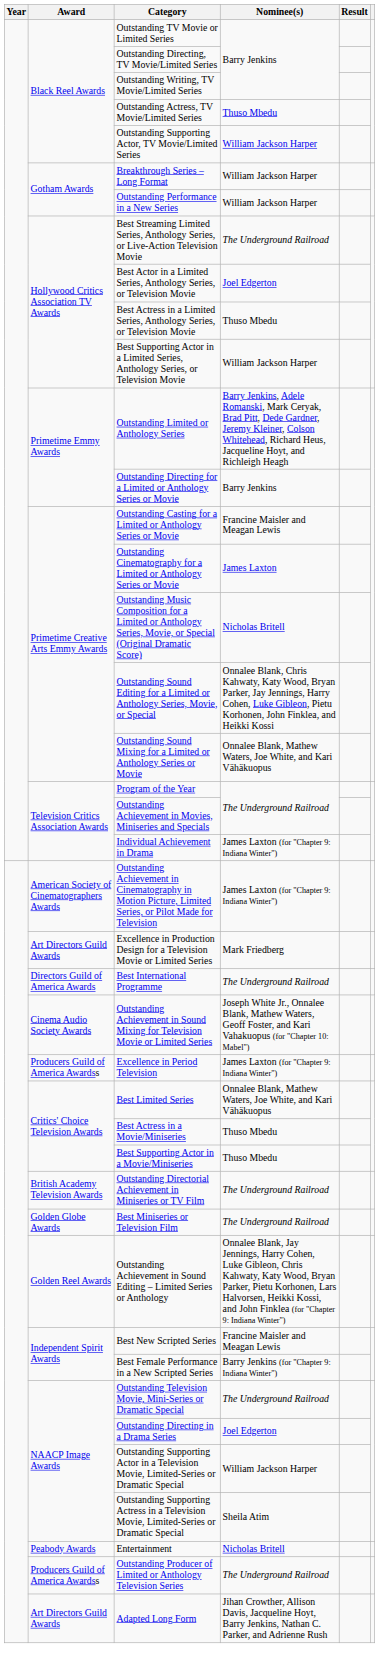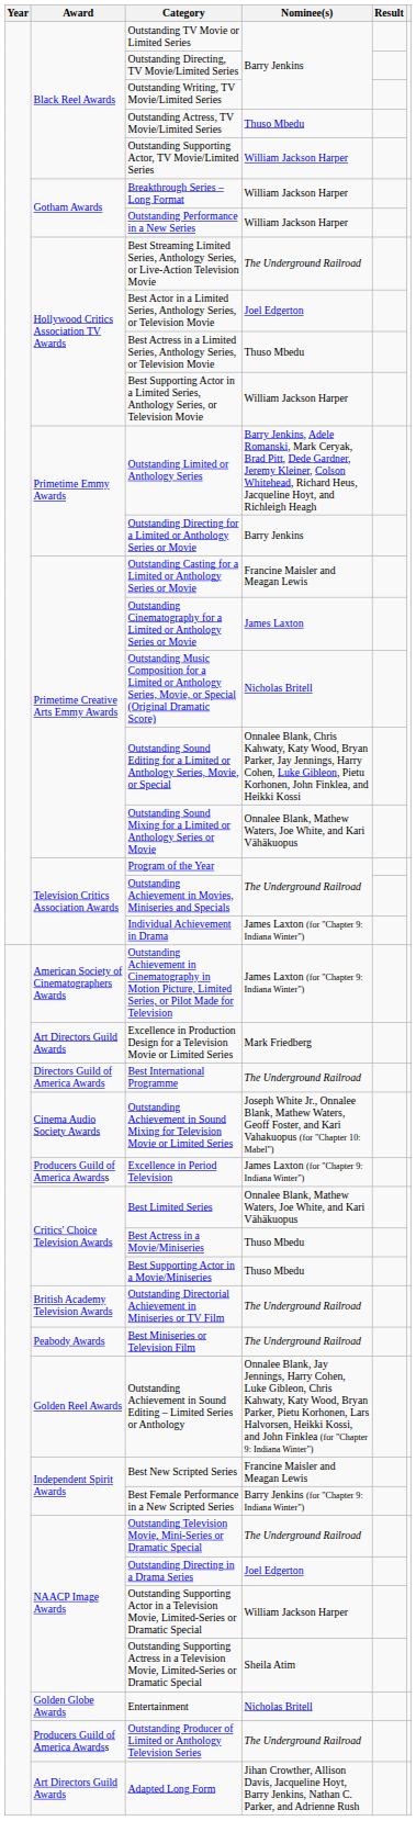Best Miniseries or Television Film | Award: Golden Globe Awards -> Peabody Awards
Entertainment | Award: Peabody Awards -> Golden Globe Awards
